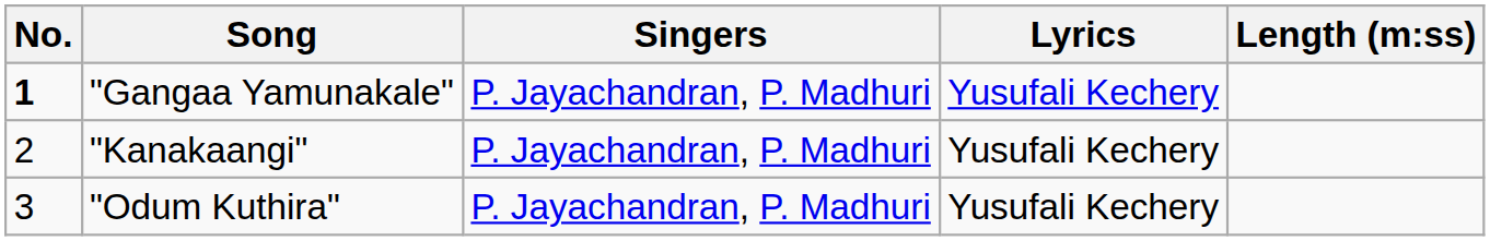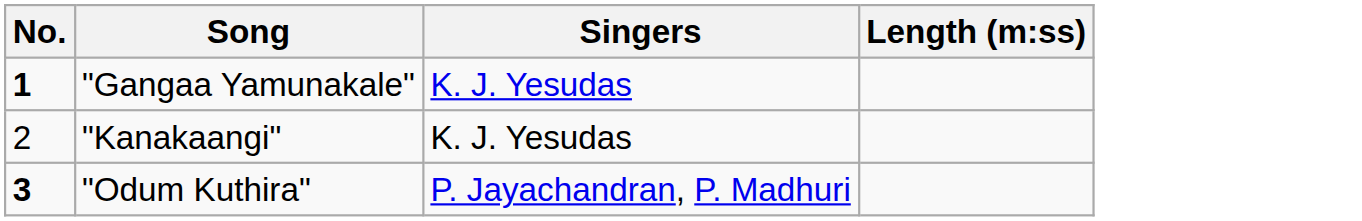- column: Lyrics | Yusufali Kechery | Yusufali Kechery | Yusufali Kechery
"Gangaa Yamunakale" | Singers: P. Jayachandran, P. Madhuri -> K. J. Yesudas
"Kanakaangi" | Singers: P. Jayachandran, P. Madhuri -> K. J. Yesudas
"Odum Kuthira" | No.: normal -> bold
